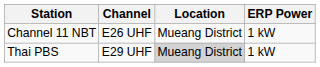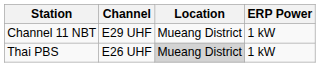Channel 11 NBT | Channel: E26 UHF -> E29 UHF
Thai PBS | Channel: E29 UHF -> E26 UHF
